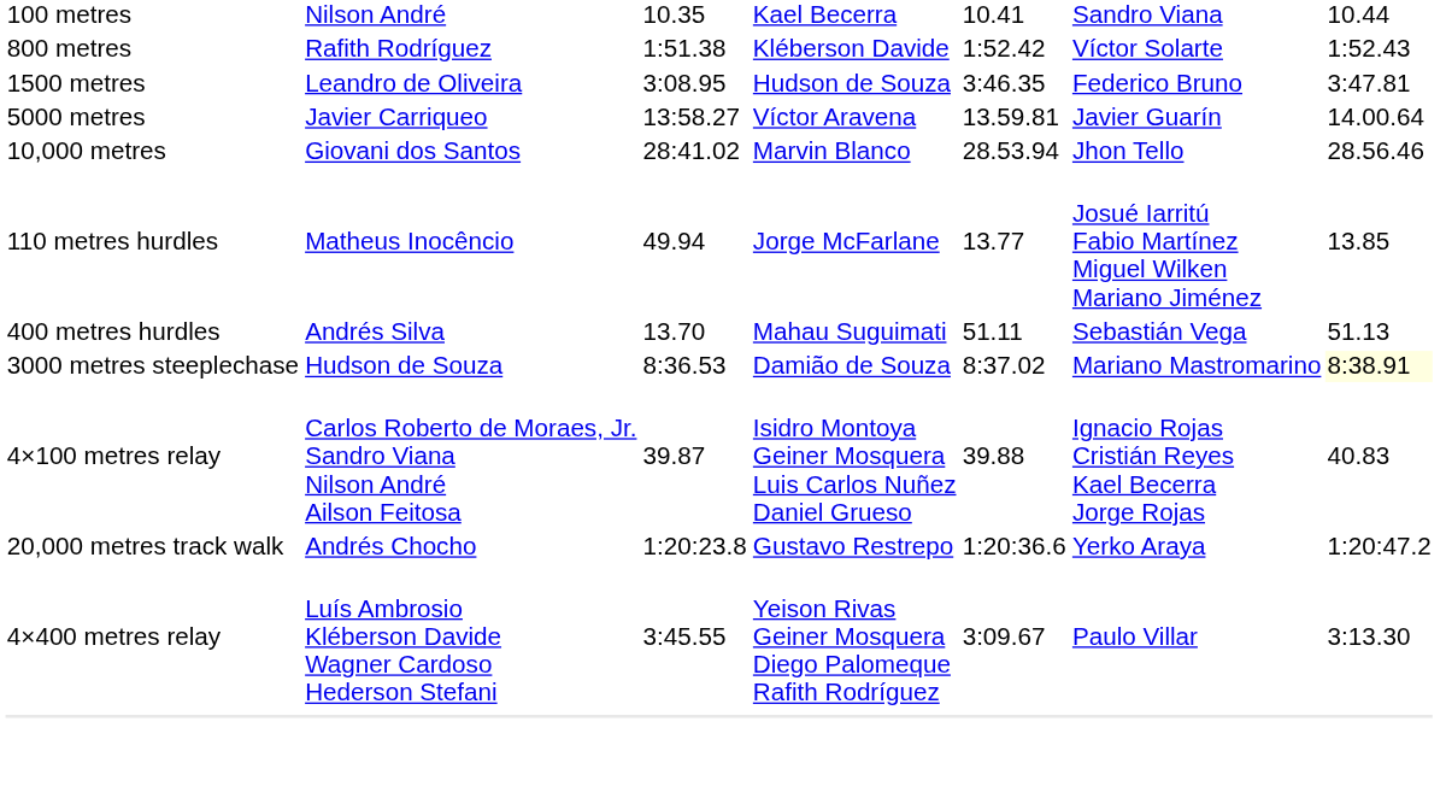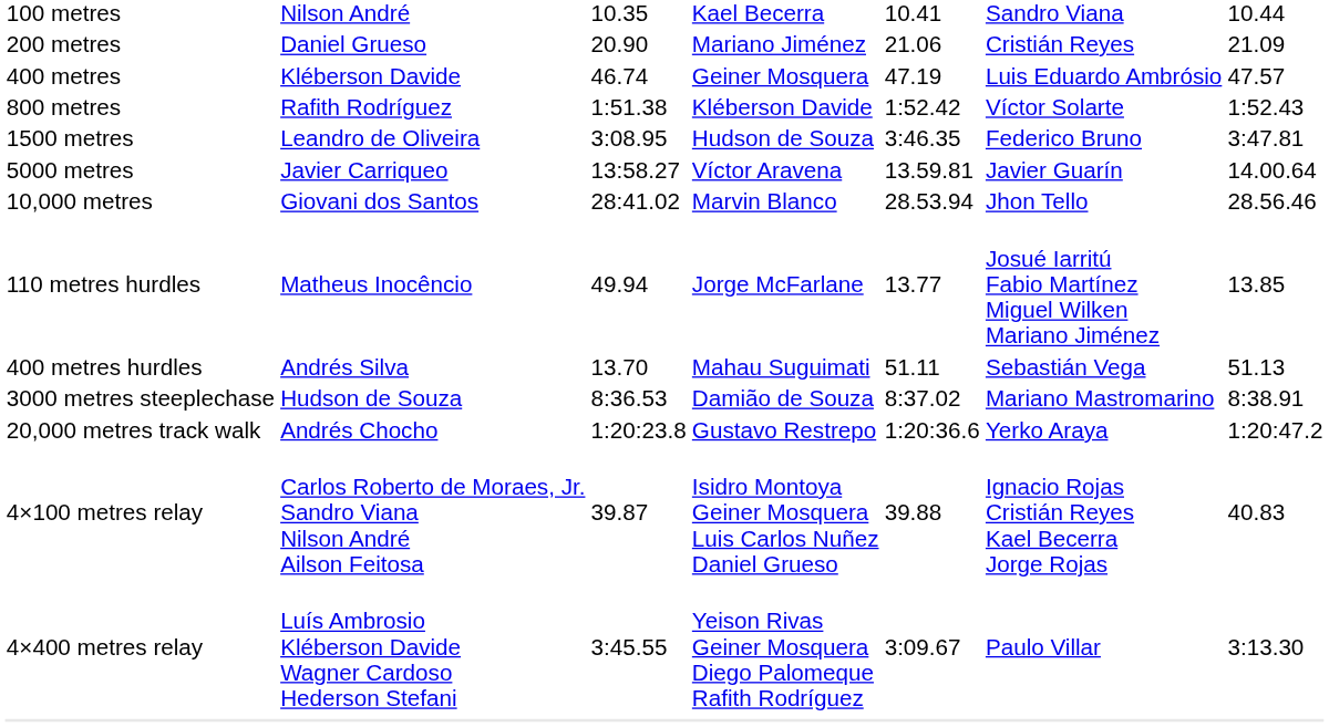+ row: 200 metres | Daniel Grueso | 20.90 | Mariano Jiménez | 21.06 | Cristián Reyes | 21.09
+ row: 400 metres | Kléberson Davide | 46.74 | Geiner Mosquera | 47.19 | Luis Eduardo Ambrósio | 47.57
3000 metres steeplechase | column 7: lightyellow background -> no background
rows swapped: 20,000 metres track walk <-> 4×100 metres relay
